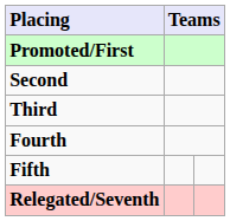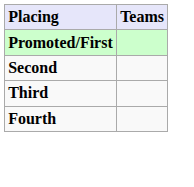- row: Fifth
- row: Relegated/Seventh
